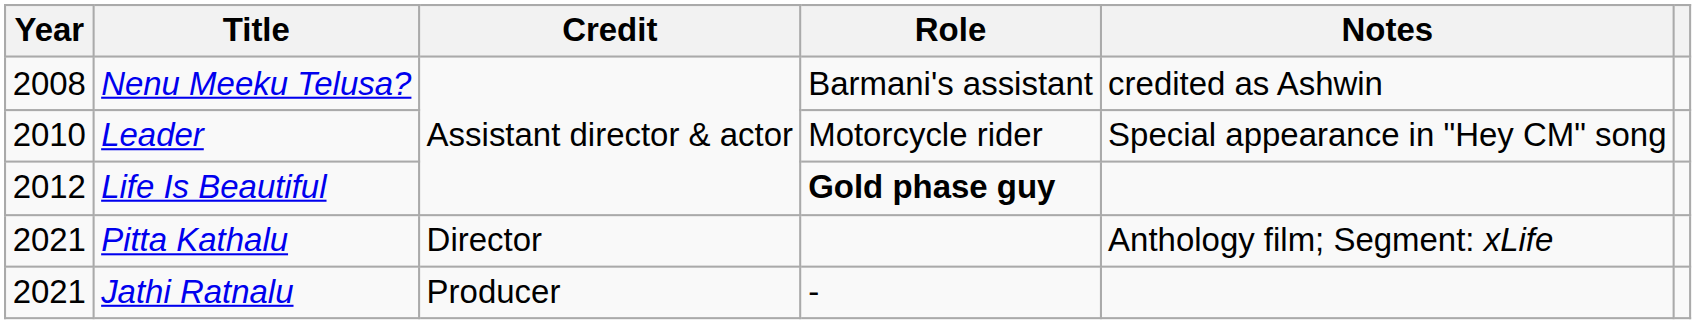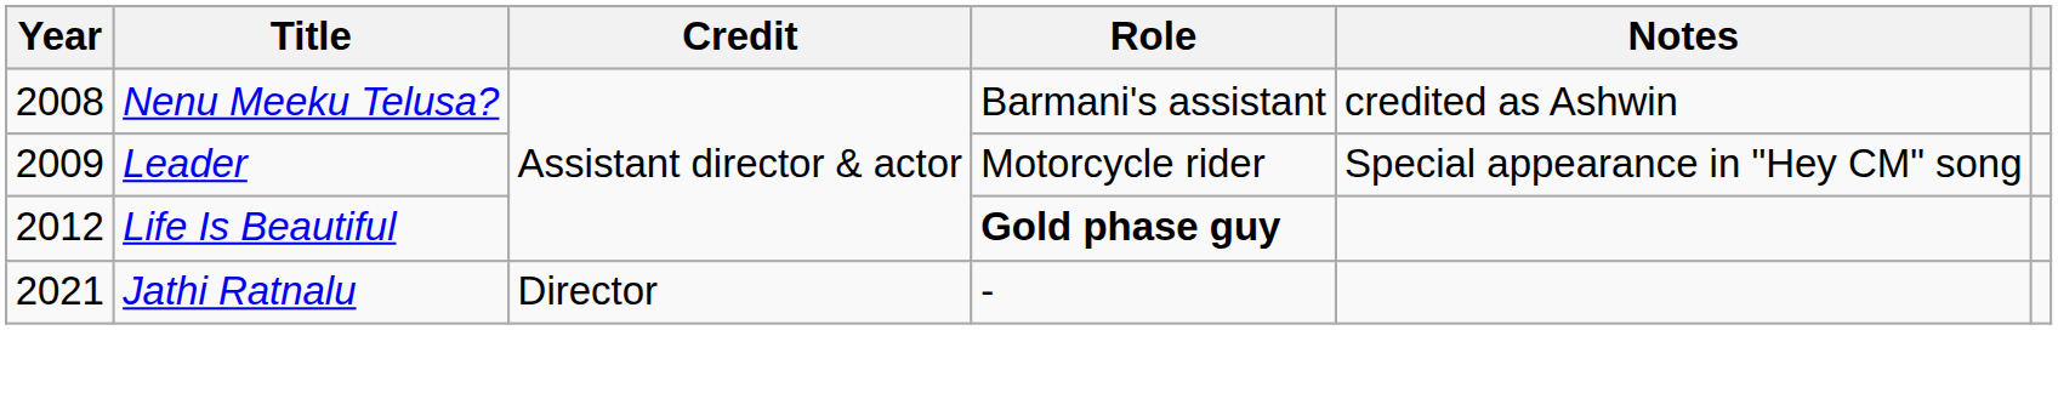Leader | Year: 2010 -> 2009
- row: 2021 | Pitta Kathalu | Director | Anthology film; Segment: xLife
Jathi Ratnalu | Credit: Producer -> Director
